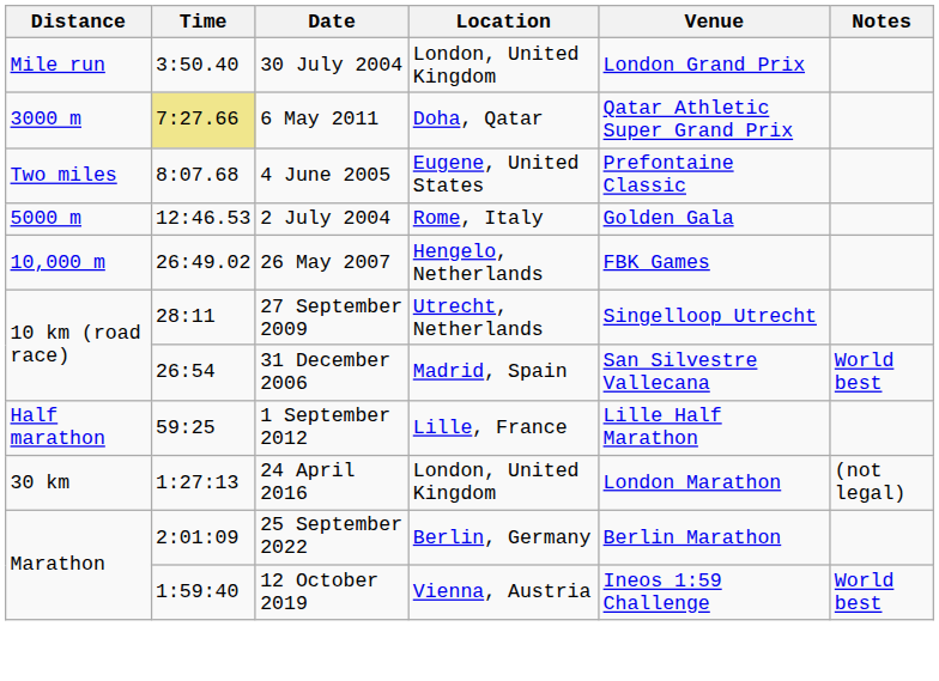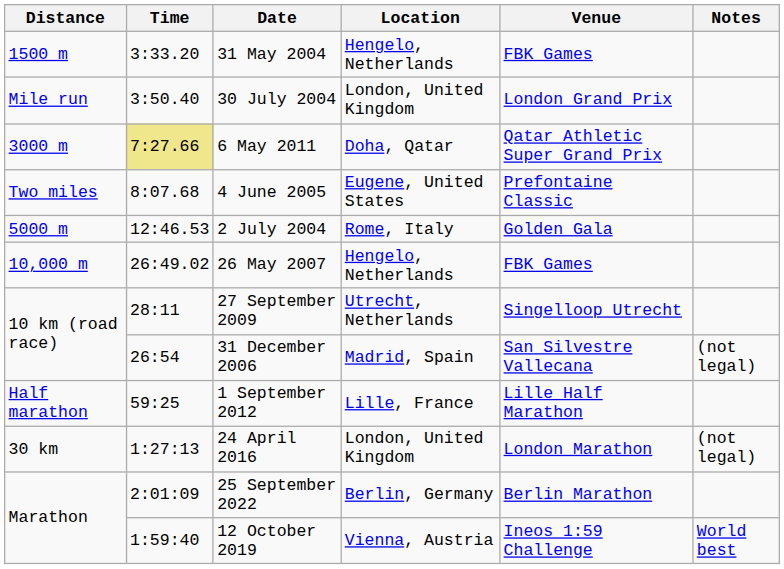+ row: 1500 m | 3:33.20 | 31 May 2004 | Hengelo, Netherlands | FBK Games
31 December 2006 | Notes: World best -> (not legal)
